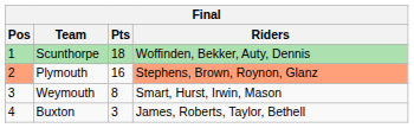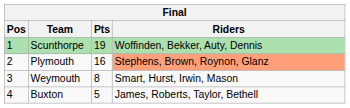Scunthorpe | Pts: 18 -> 19
Plymouth | Pos: lightsalmon background -> no background
Buxton | Pts: 3 -> 5
